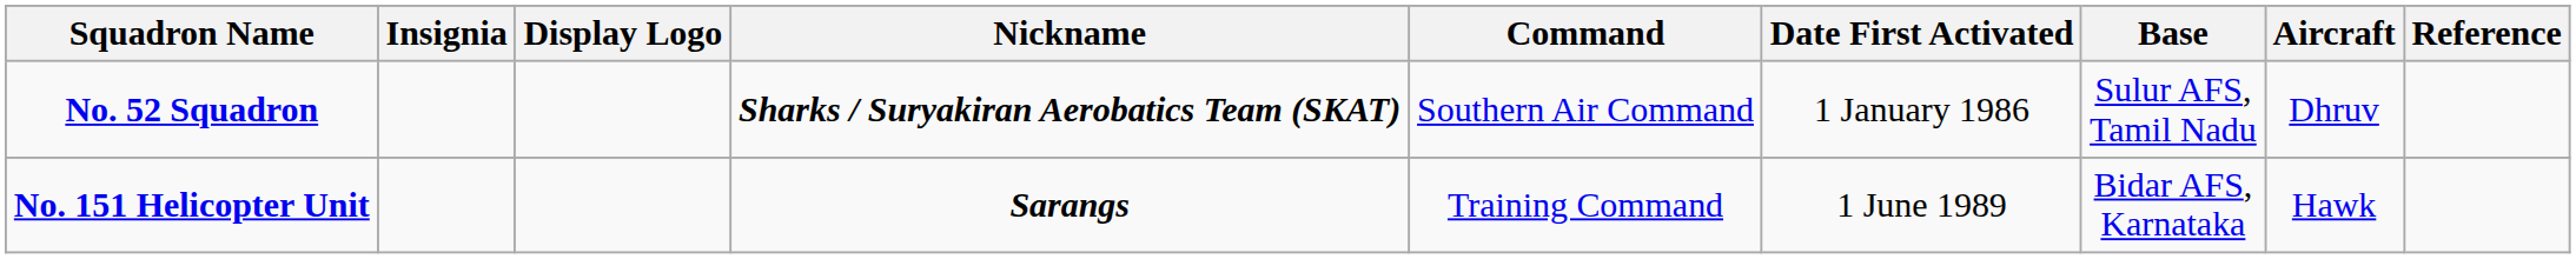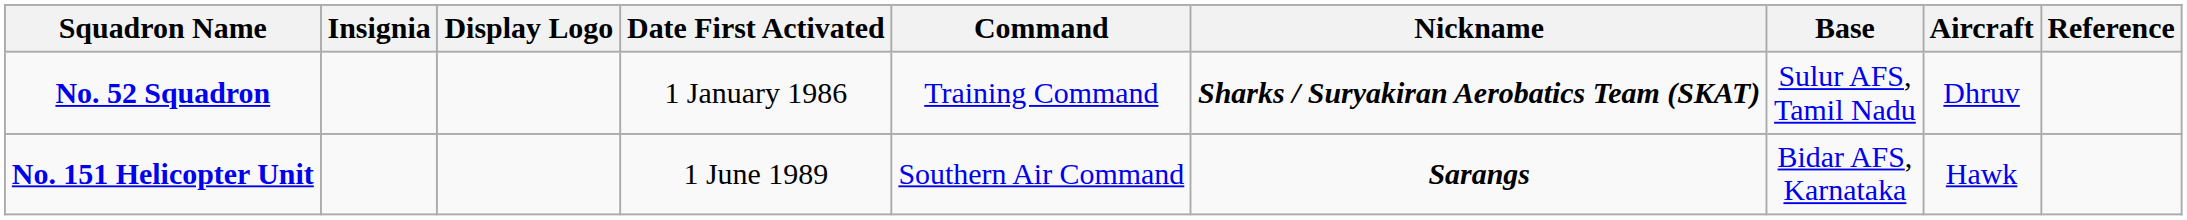columns swapped: Nickname <-> Date First Activated
No. 52 Squadron | Command: Southern Air Command -> Training Command
No. 151 Helicopter Unit | Command: Training Command -> Southern Air Command
